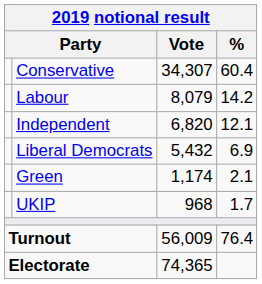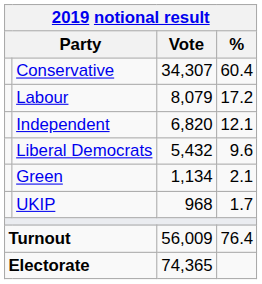Labour | %: 14.2 -> 17.2
Liberal Democrats | %: 6.9 -> 9.6
Green | Vote: 1,174 -> 1,134
